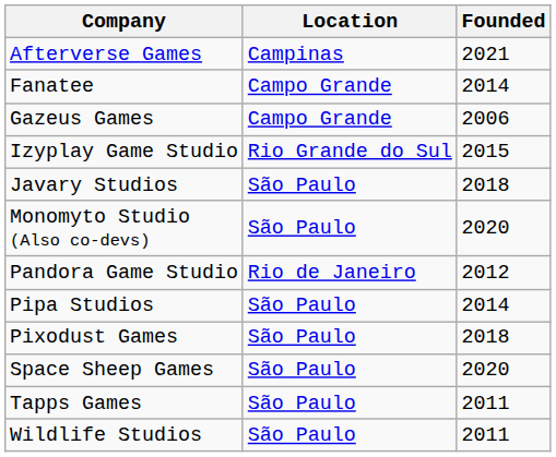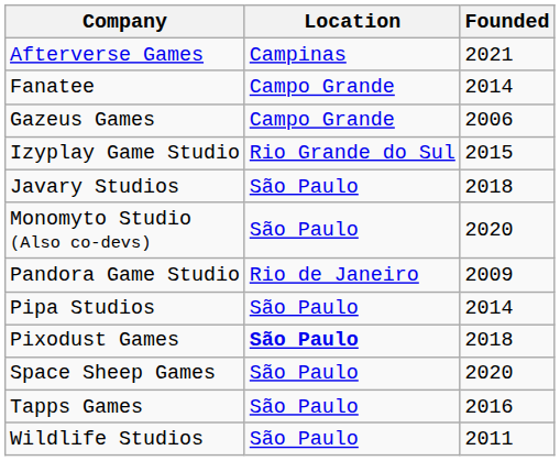Pandora Game Studio | Founded: 2012 -> 2009
Pixodust Games | Location: normal -> bold
Tapps Games | Founded: 2011 -> 2016
